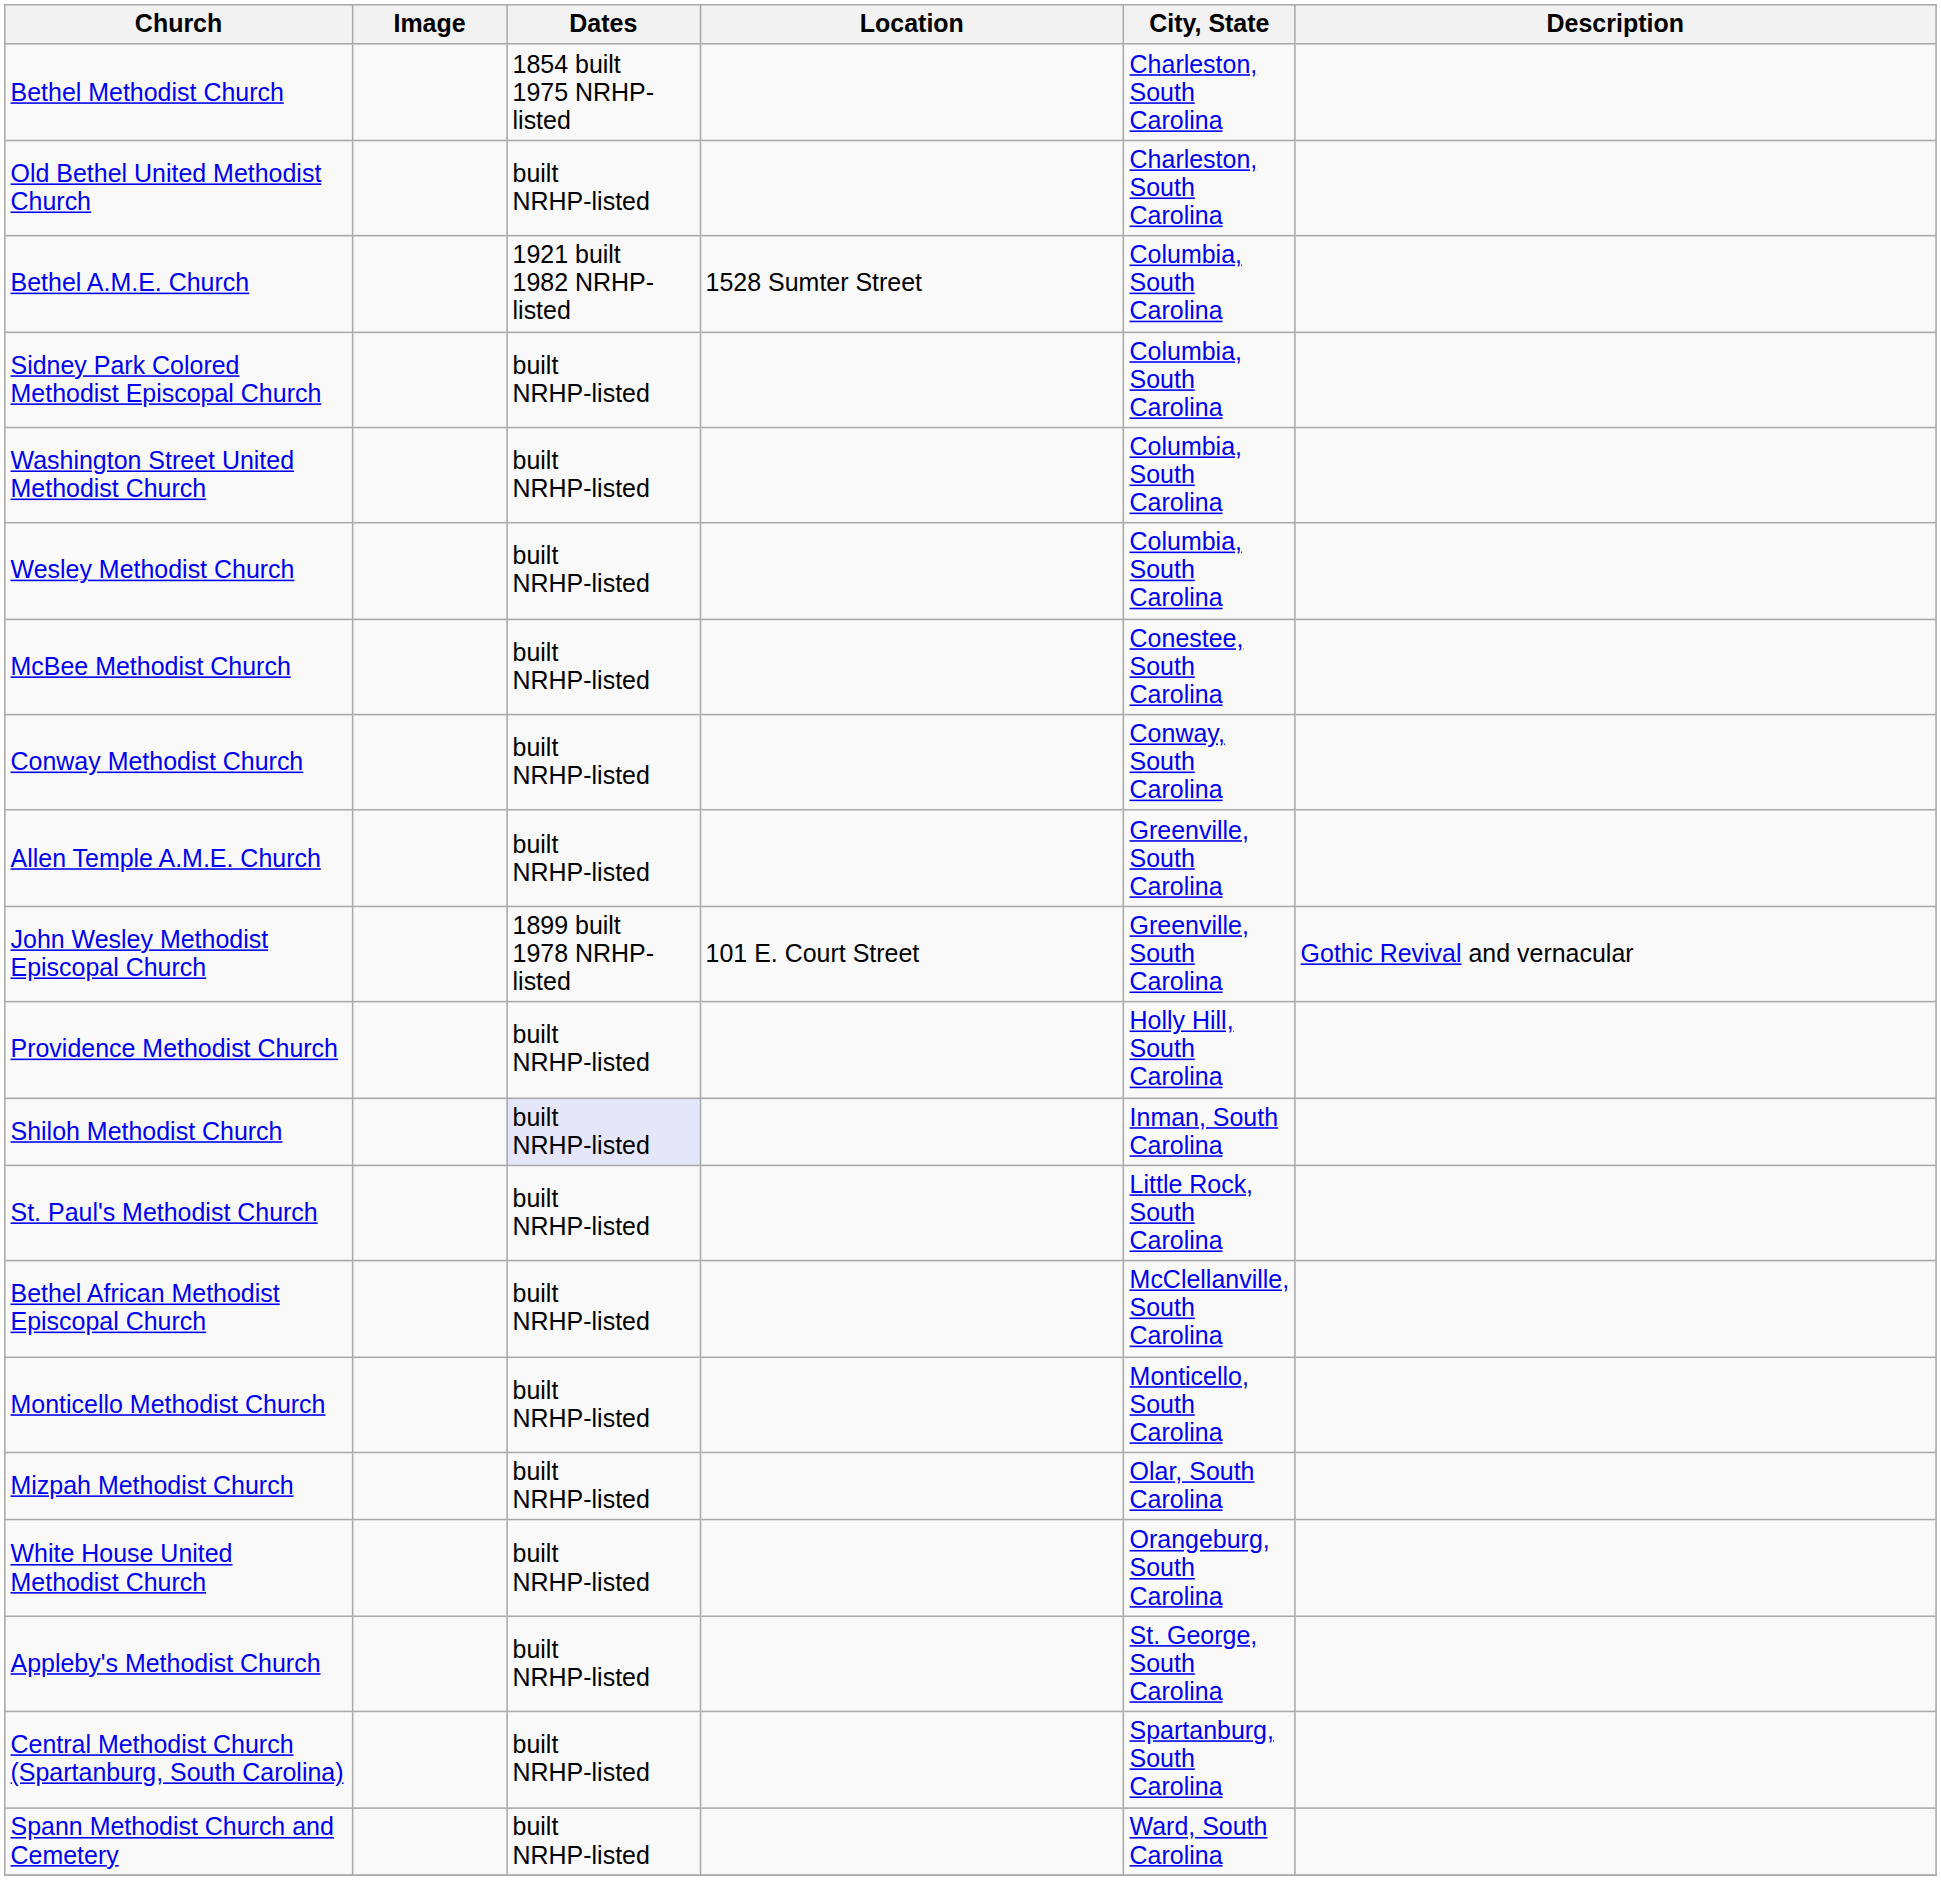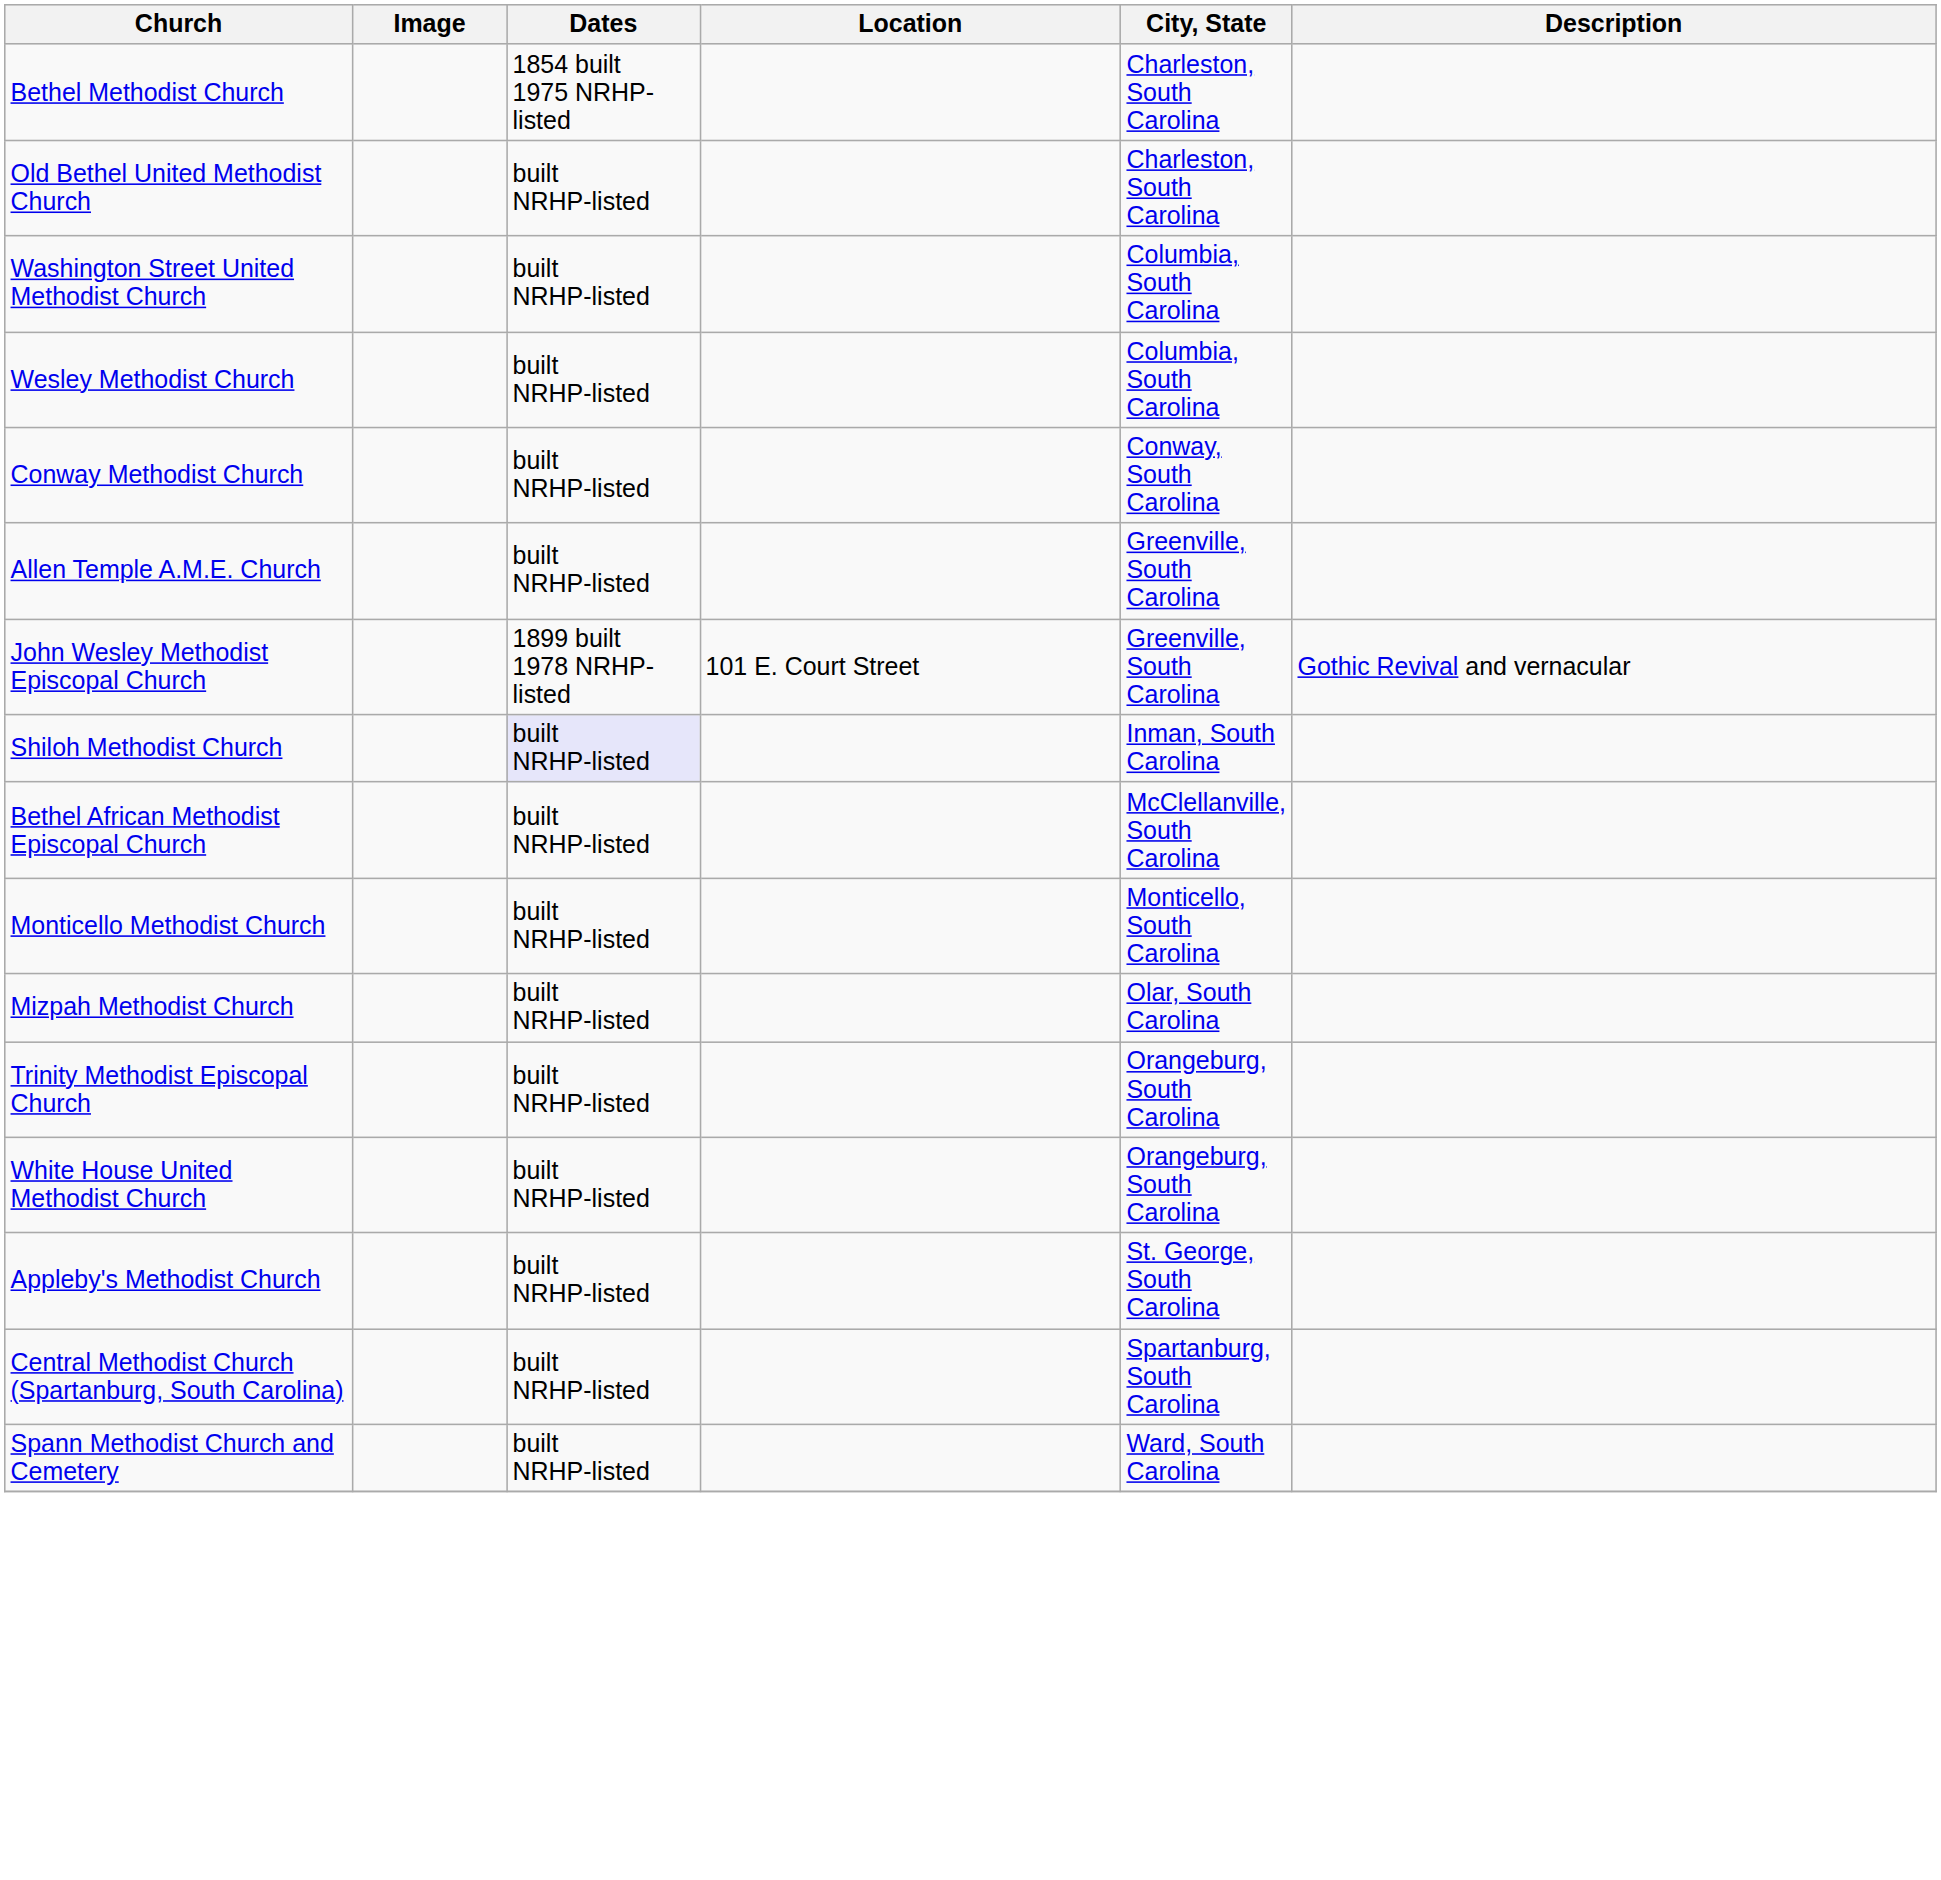- row: Bethel A.M.E. Church | 1921 built 1982 NRHP-listed | 1528 Sumter Street | Columbia, South Carolina
- row: Sidney Park Colored Methodist Episcopal Church | built NRHP-listed | Columbia, South Carolina
- row: McBee Methodist Church | built NRHP-listed | Conestee, South Carolina
- row: Providence Methodist Church | built NRHP-listed | Holly Hill, South Carolina
- row: St. Paul's Methodist Church | built NRHP-listed | Little Rock, South Carolina
+ row: Trinity Methodist Episcopal Church | built NRHP-listed | Orangeburg, South Carolina
